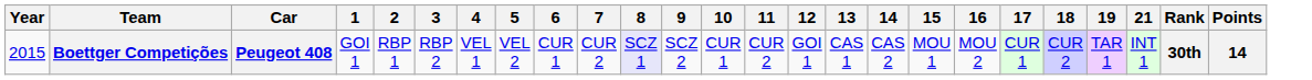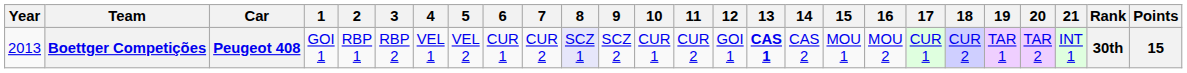+ column: 20 | TAR 2
Boettger Competições | Year: 2015 -> 2013
Boettger Competições | 13: normal -> bold
Boettger Competições | Points: 14 -> 15
